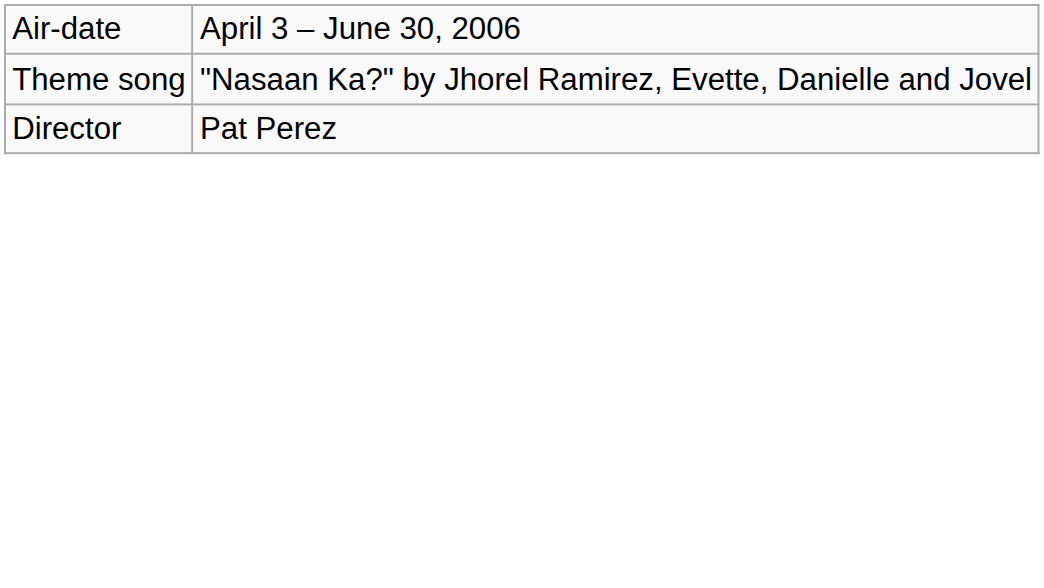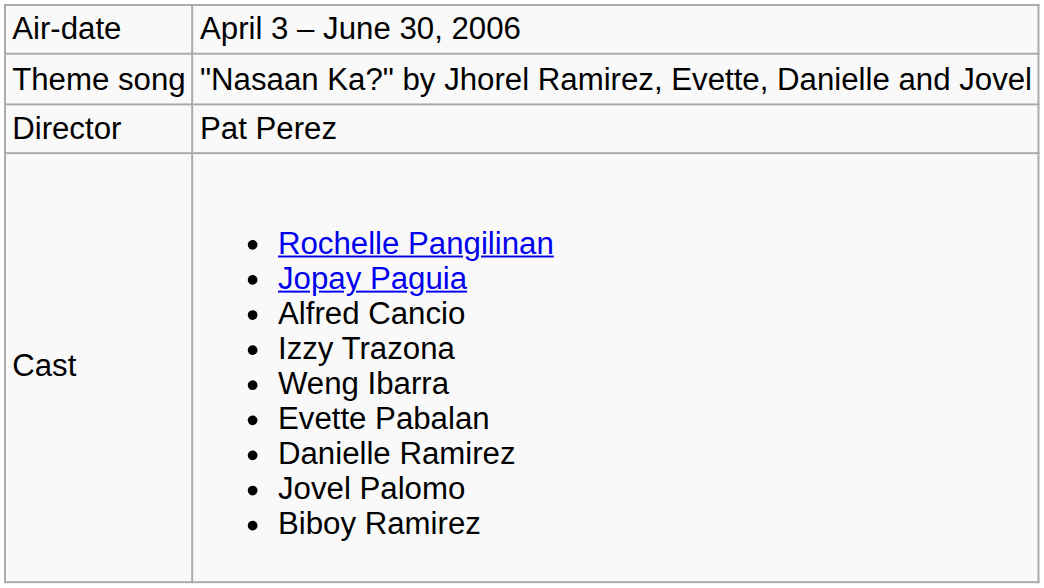+ row: Cast | Rochelle Pangilinan Jopay Paguia Alfred Cancio Izzy Trazona Weng Ibarra Evette Pabalan Danielle Ramirez Jovel Palomo Biboy Ramirez
